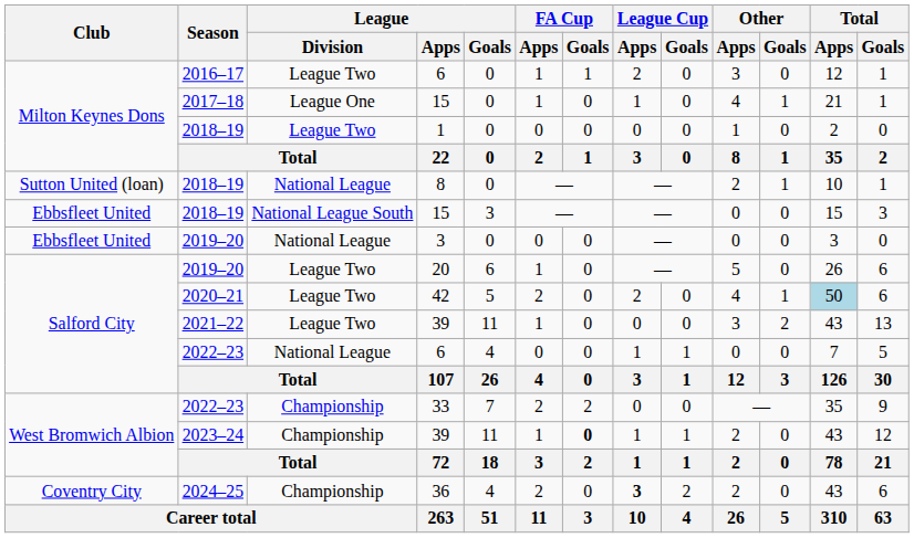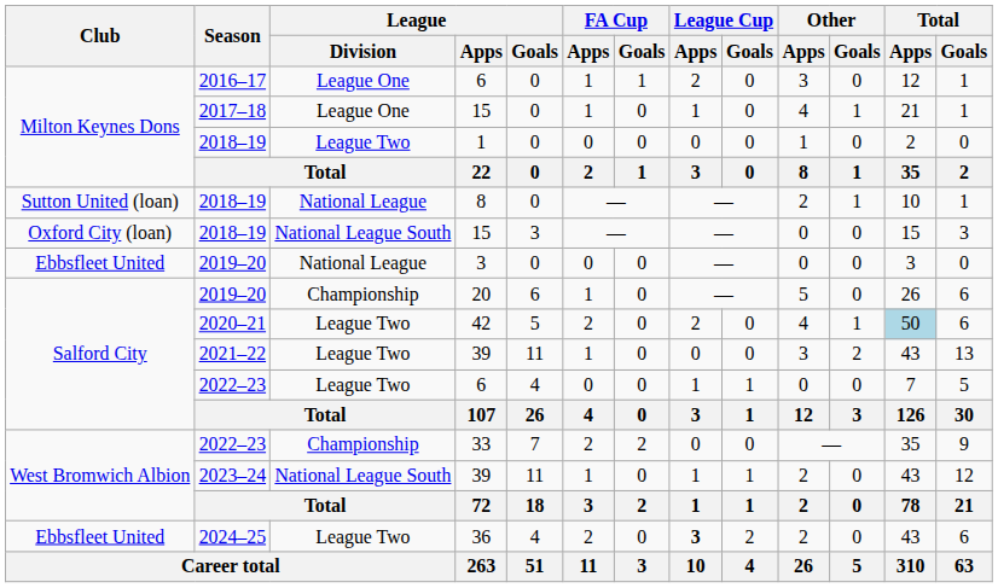2016–17 / 6 | League / Division: League Two -> League One
2018–19 / 15 | Club: Ebbsfleet United -> Oxford City (loan)
20 | League / Division: League Two -> Championship
2022–23 / 6 | League / Division: National League -> League Two
2023–24 / 39 | League / Division: Championship -> National League South
2023–24 / 39 | FA Cup / Goals: bold -> normal
36 | Club: Coventry City -> Ebbsfleet United
36 | League / Division: Championship -> League Two
